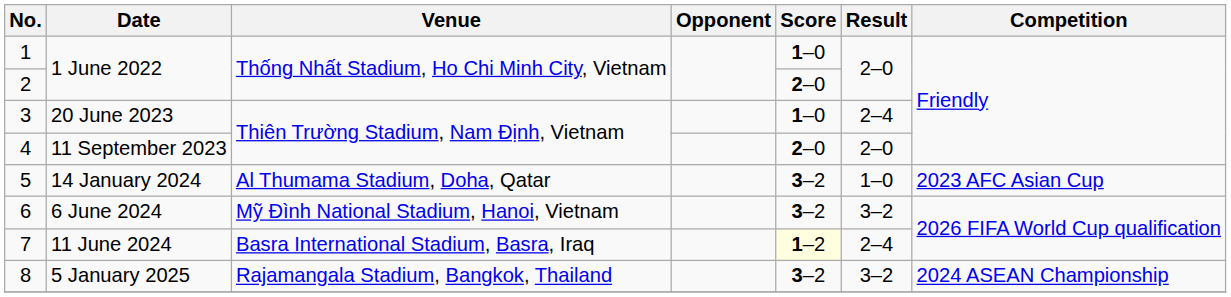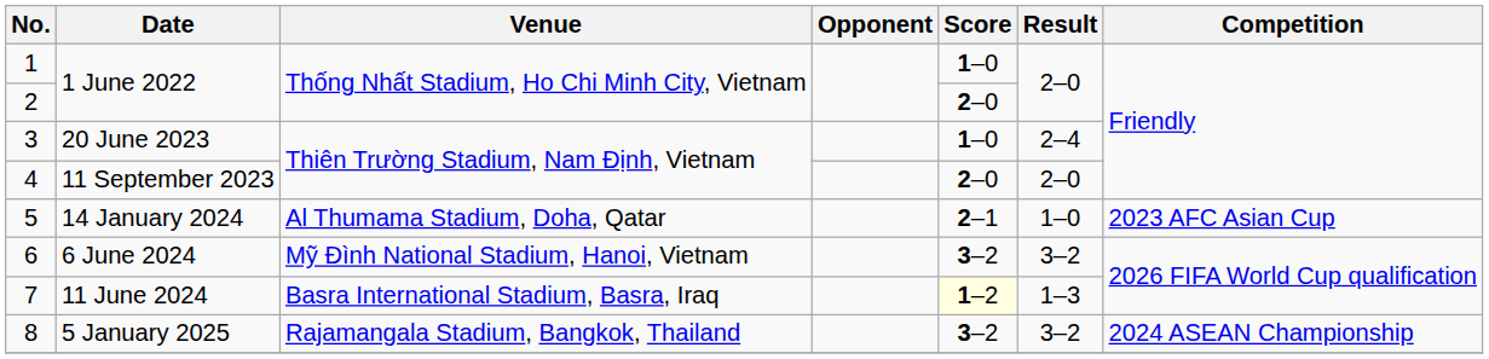5 | Score: 3–2 -> 2–1
7 | Result: 2–4 -> 1–3
